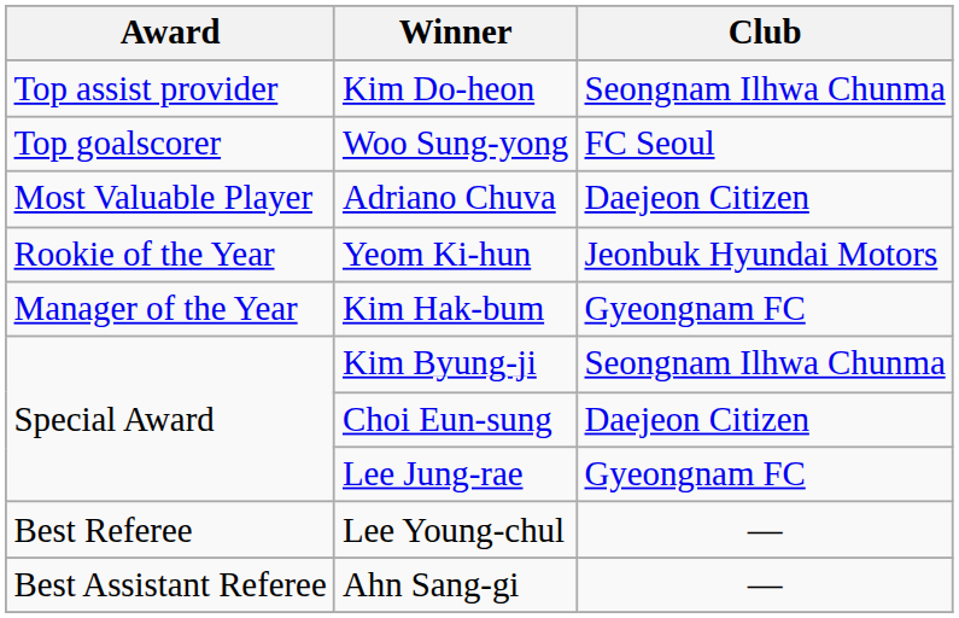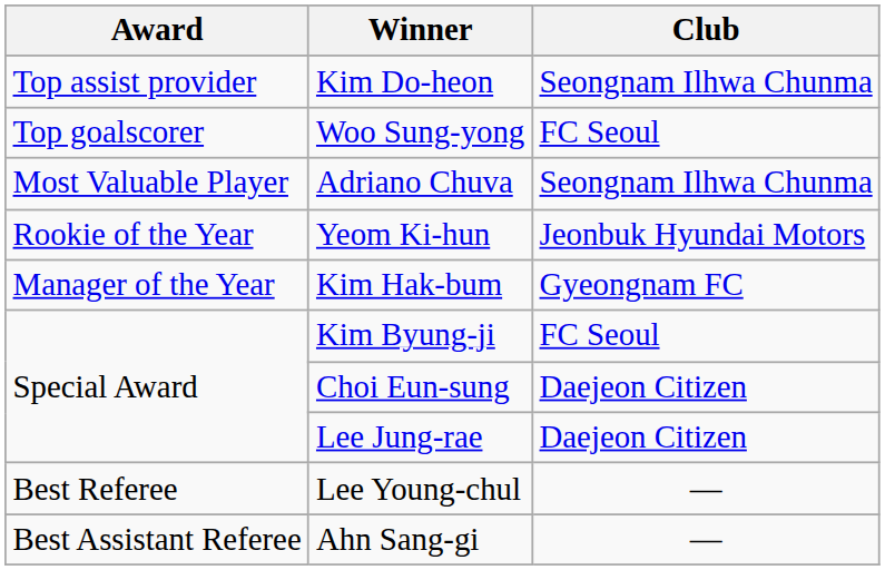Adriano Chuva | Club: Daejeon Citizen -> Seongnam Ilhwa Chunma
Kim Byung-ji | Club: Seongnam Ilhwa Chunma -> FC Seoul
Lee Jung-rae | Club: Gyeongnam FC -> Daejeon Citizen
